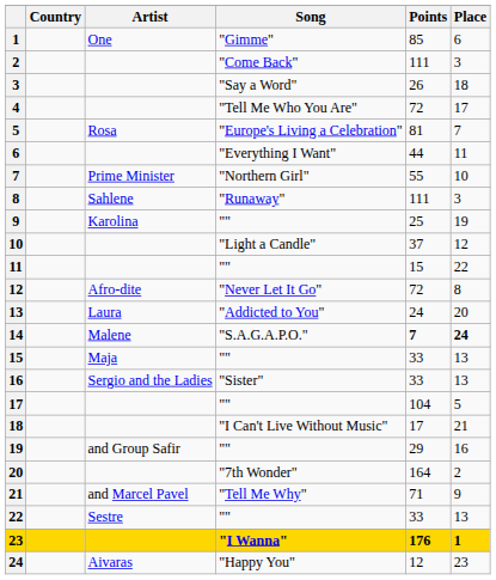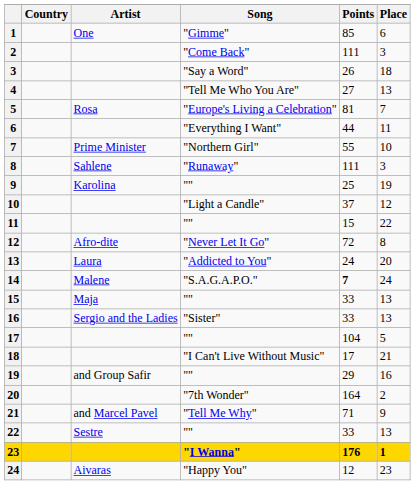4 | Points: 72 -> 27
4 | Place: 17 -> 13
14 | Place: bold -> normal
